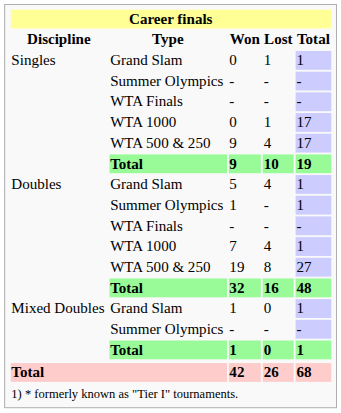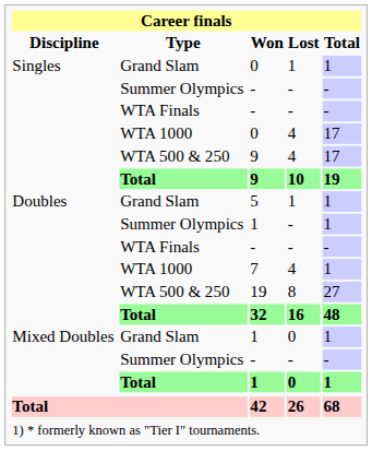WTA 1000 / 0 | Lost: 1 -> 4
5 | Lost: 4 -> 1
